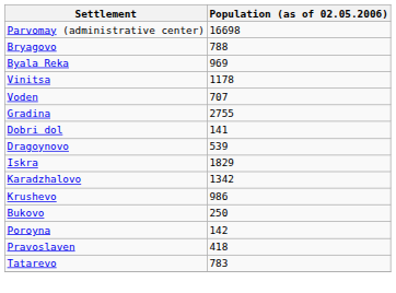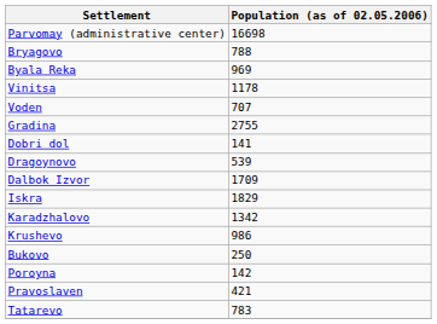+ row: Dalbok Izvor | 1709
Pravoslaven | Population (as of 02.05.2006): 418 -> 421
